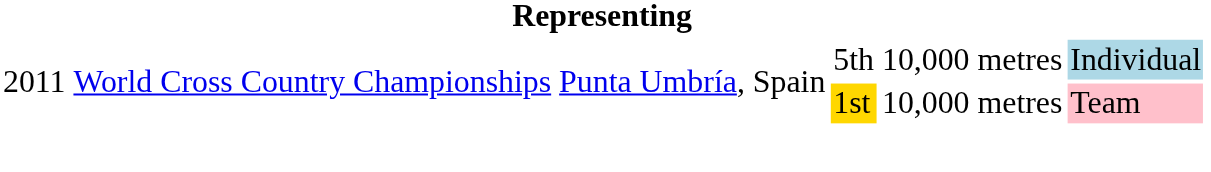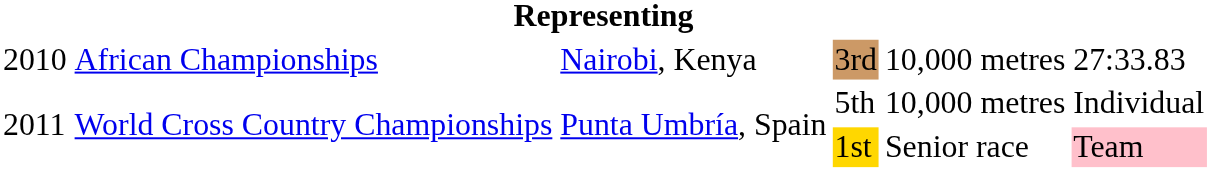+ row: 2010 | African Championships | Nairobi, Kenya | 3rd | 10,000 metres | 27:33.83
5th | column 6: lightblue background -> no background
1st | column 5: 10,000 metres -> Senior race
